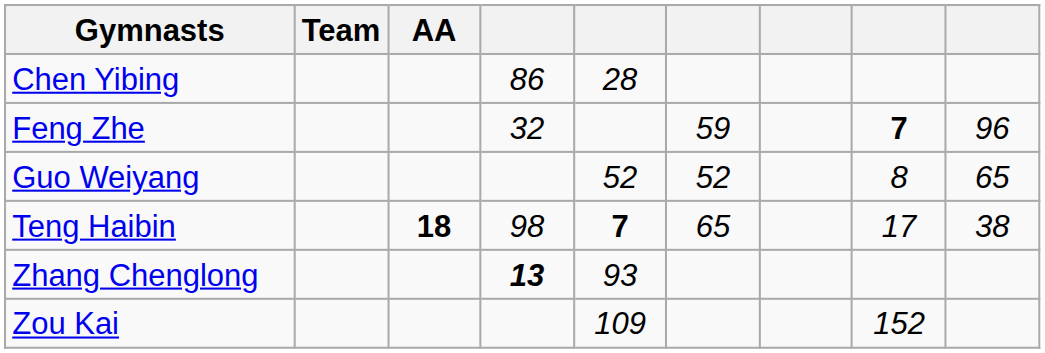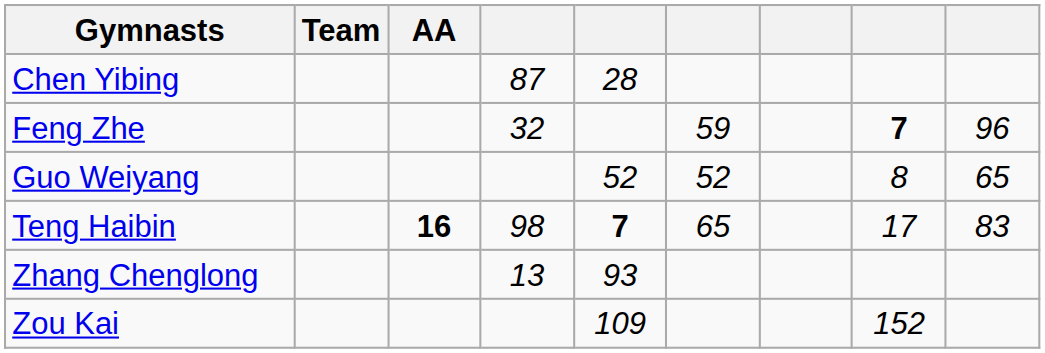Chen Yibing | column 4: 86 -> 87
Teng Haibin | AA: 18 -> 16
Teng Haibin | column 9: 38 -> 83
Zhang Chenglong | column 4: bold -> normal
